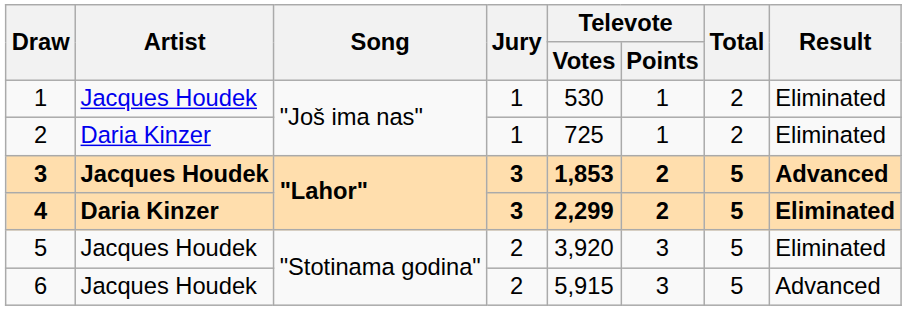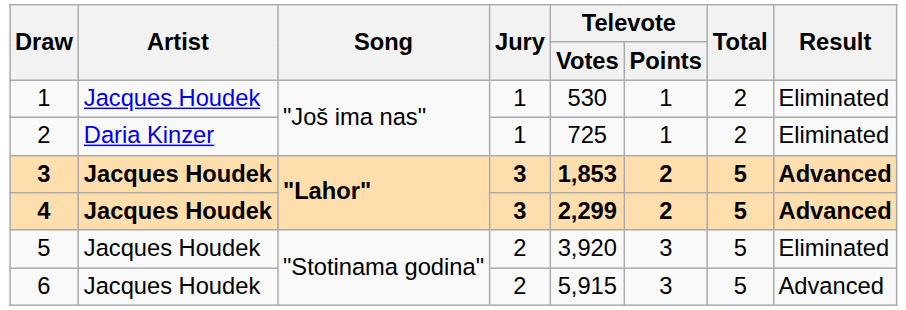4 | Artist: Daria Kinzer -> Jacques Houdek
4 | Result: Eliminated -> Advanced
